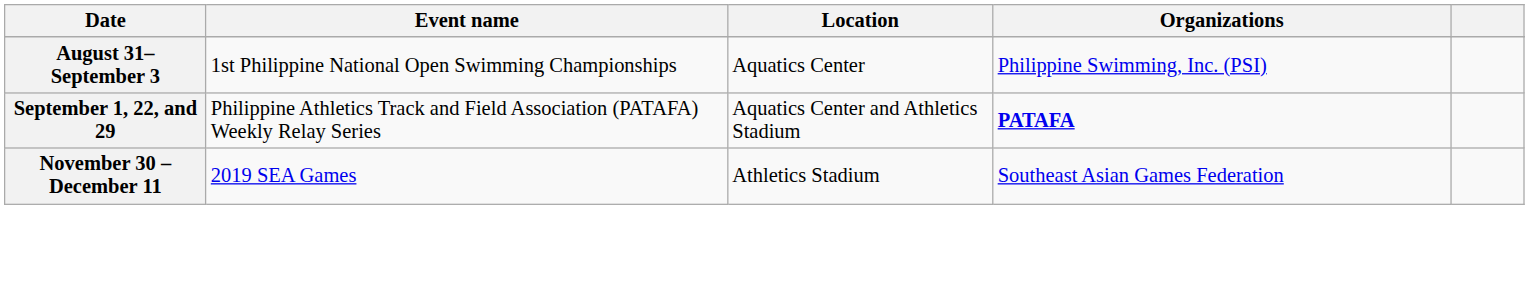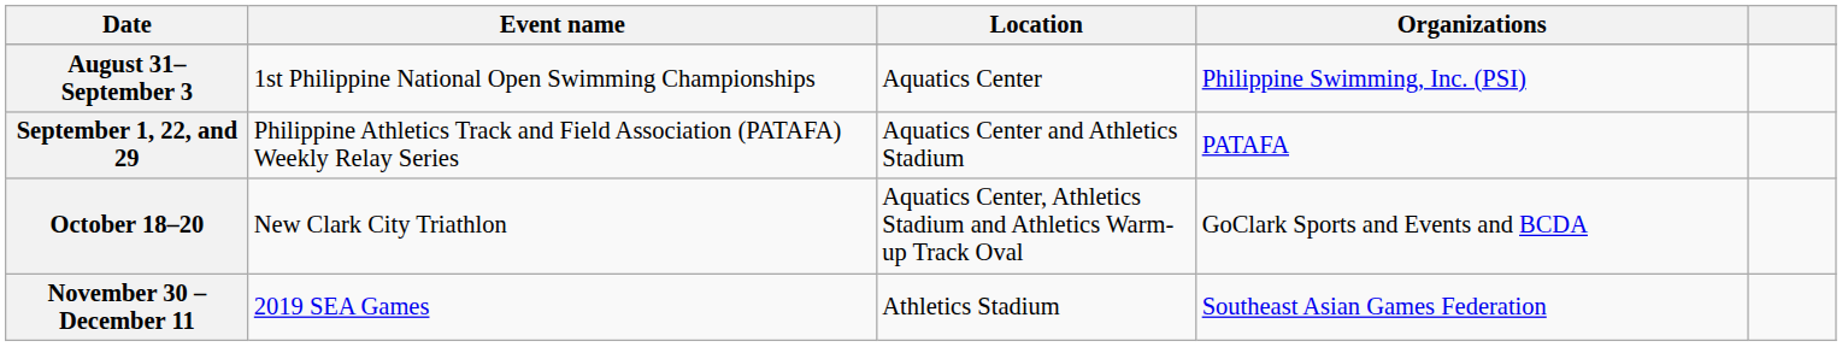September 1, 22, and 29 | Organizations: bold -> normal
+ row: October 18–20 | New Clark City Triathlon | Aquatics Center, Athletics Stadium and Athletics Warm-up Track Oval | GoClark Sports and Events and BCDA
